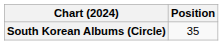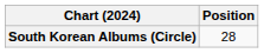South Korean Albums (Circle) | Position: 35 -> 28
